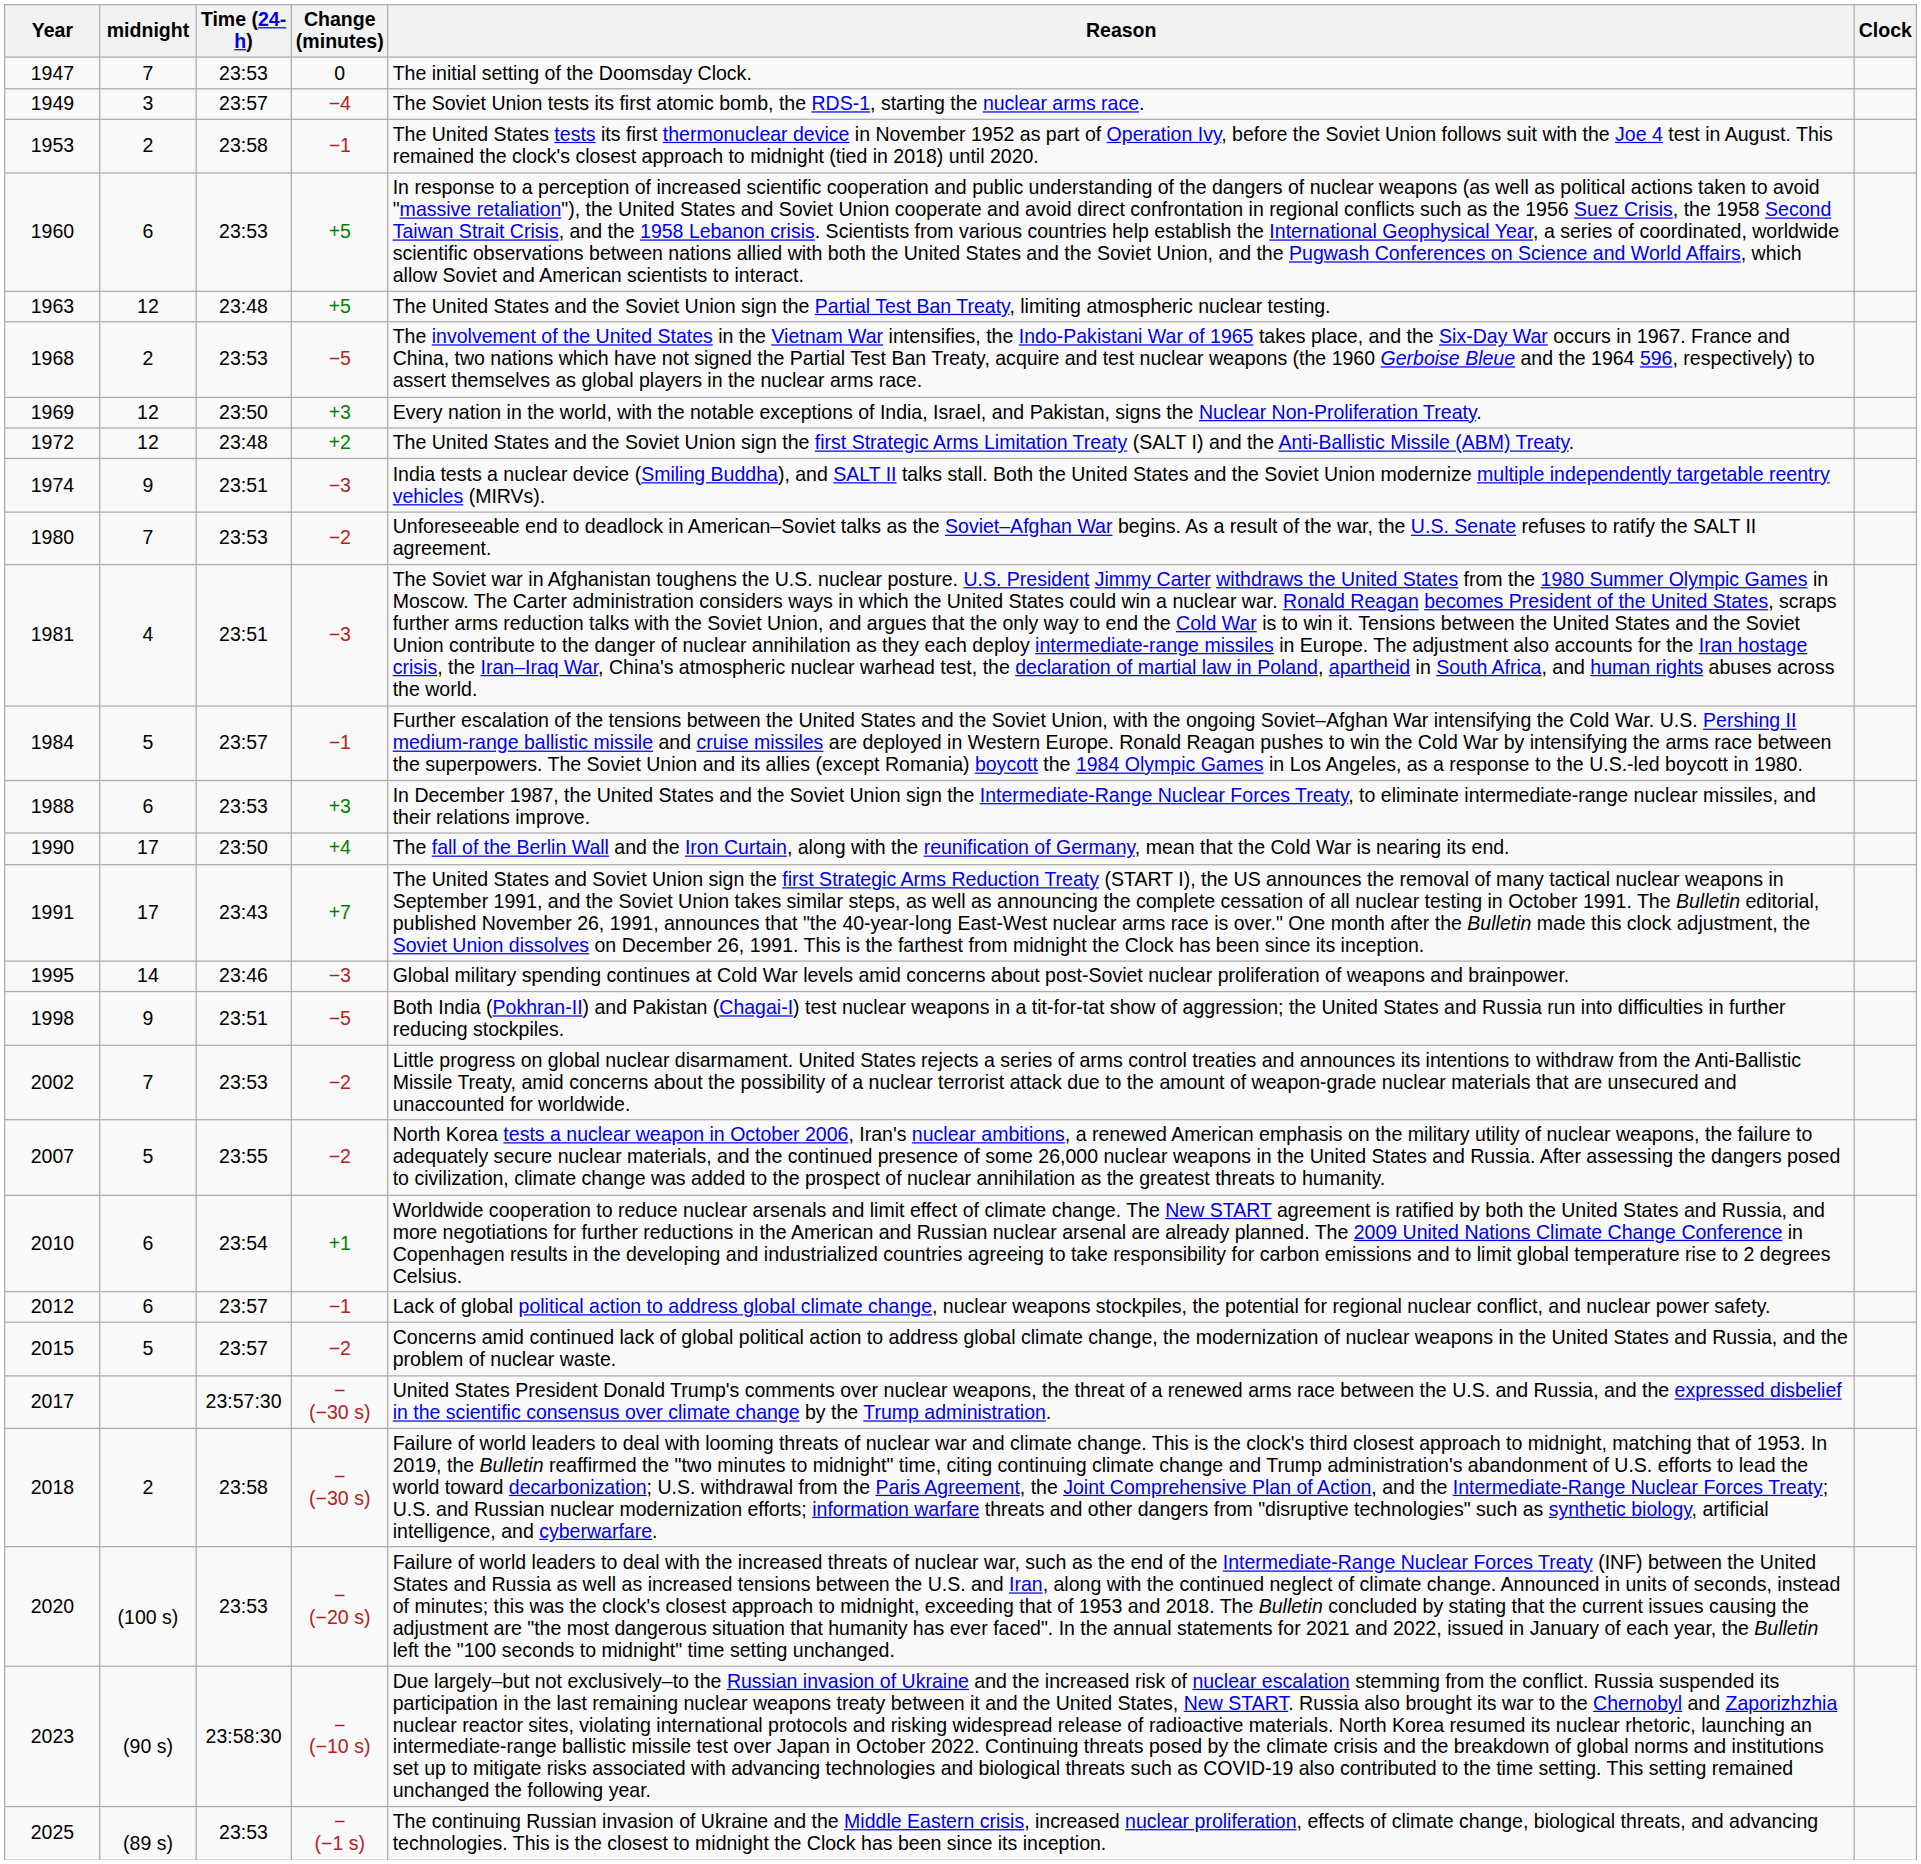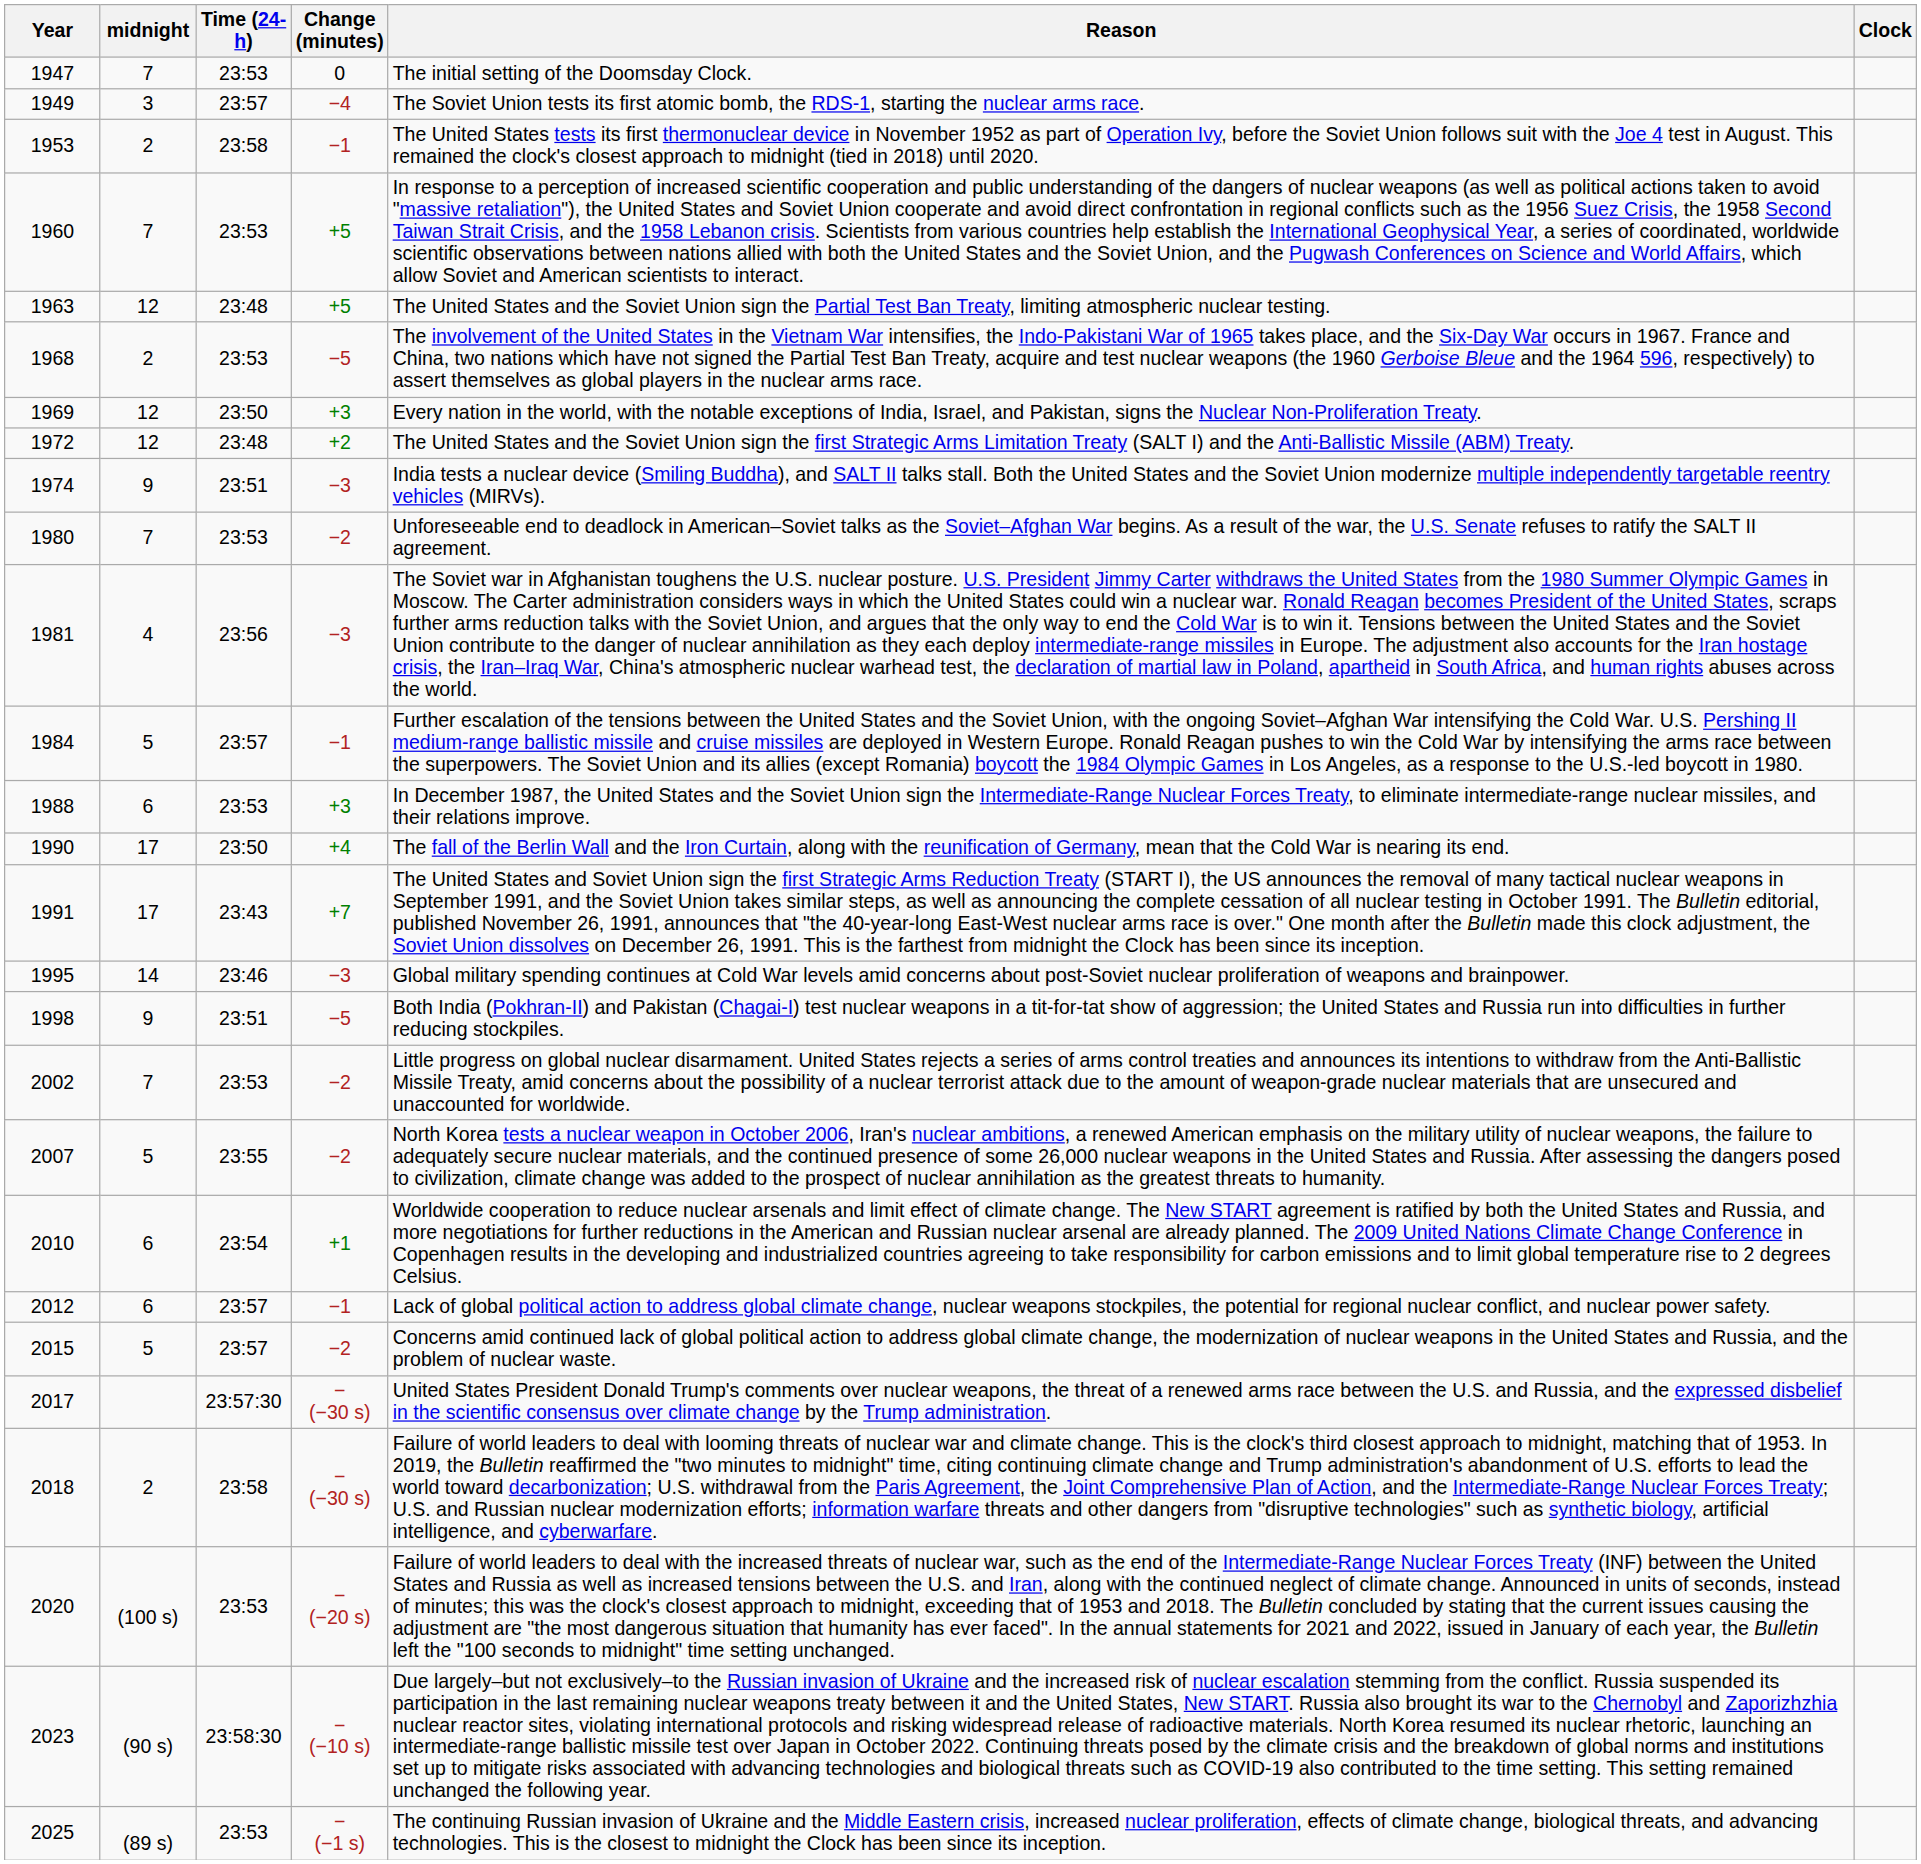1960 | midnight: 6 -> 7
1981 | Time (24-h): 23:51 -> 23:56
